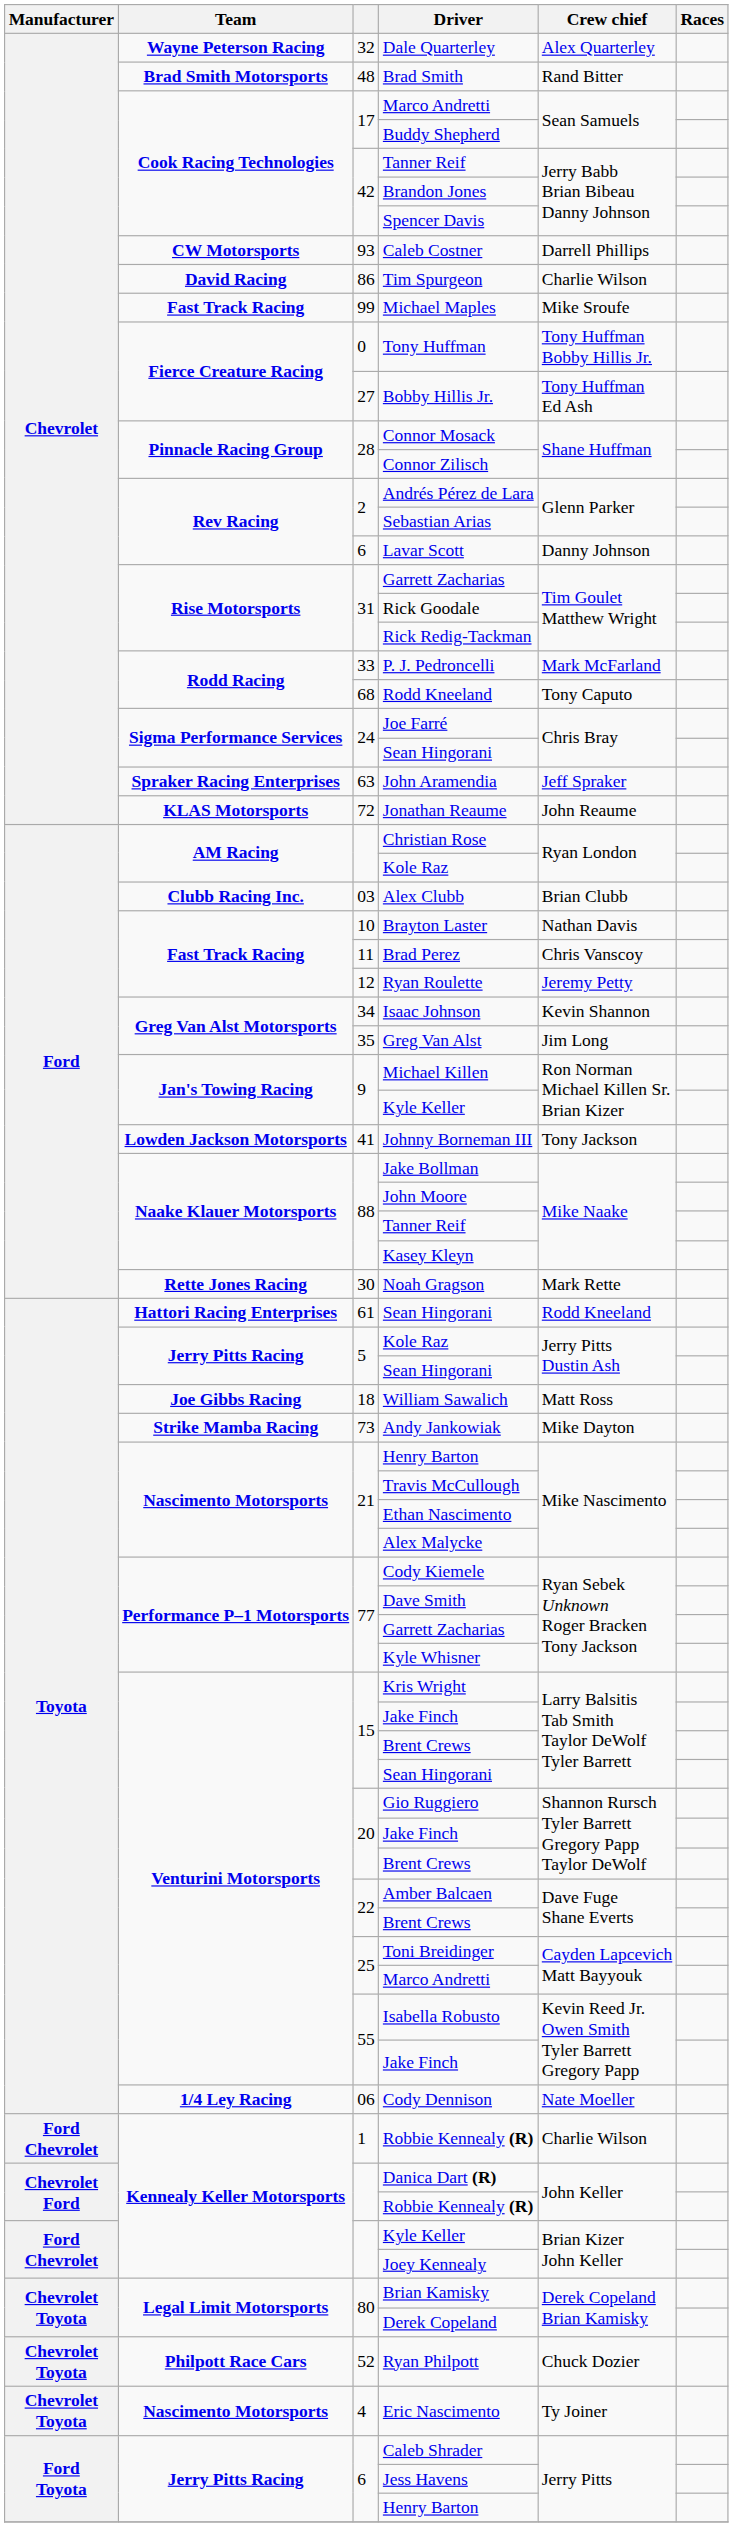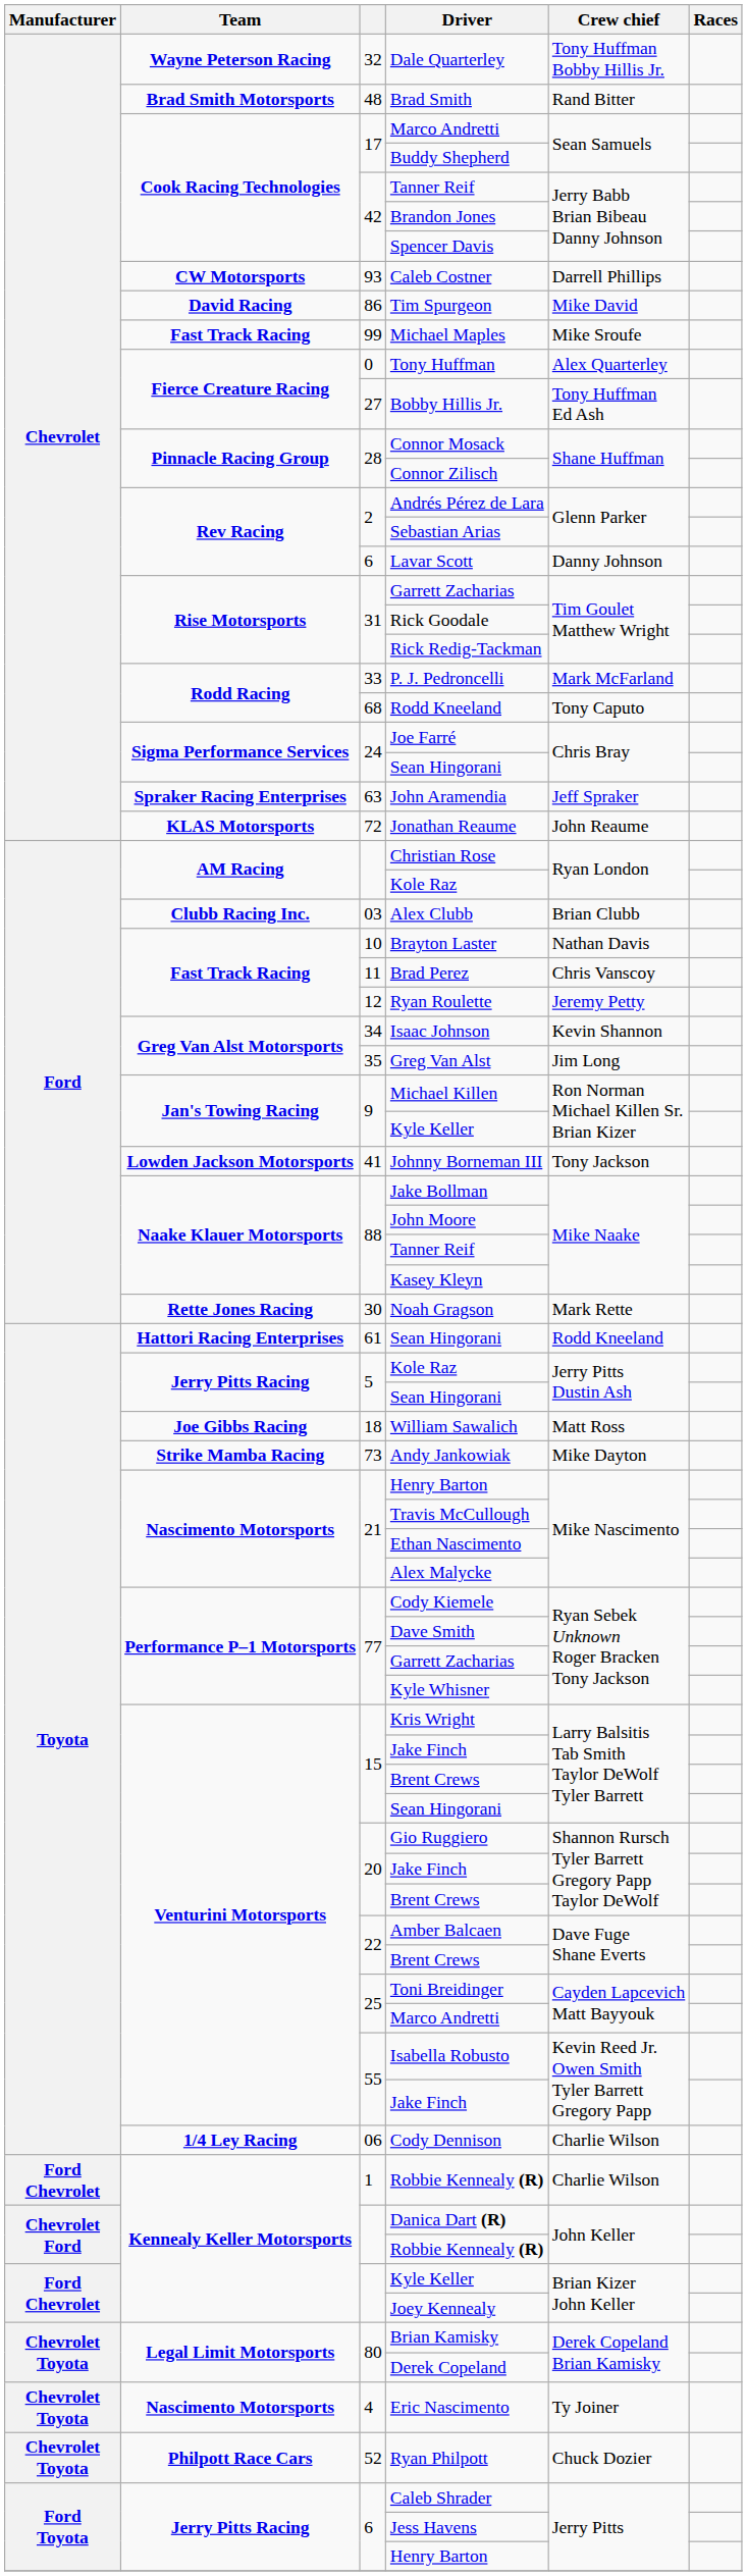Dale Quarterley | Crew chief: Alex Quarterley -> Tony Huffman Bobby Hillis Jr.
Tim Spurgeon | Crew chief: Charlie Wilson -> Mike David
Tony Huffman | Crew chief: Tony Huffman Bobby Hillis Jr. -> Alex Quarterley
Cody Dennison | Crew chief: Nate Moeller -> Charlie Wilson
rows swapped: Eric Nascimento <-> Ryan Philpott
